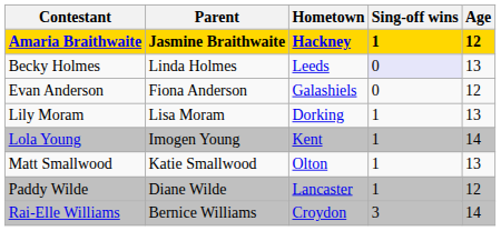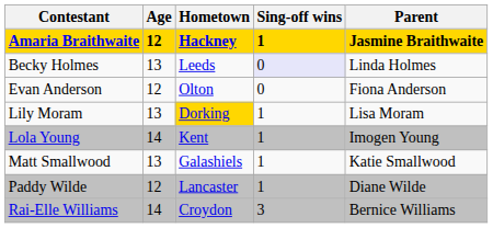columns swapped: Age <-> Parent
Evan Anderson | Hometown: Galashiels -> Olton
Lily Moram | Hometown: no background -> gold background
Matt Smallwood | Hometown: Olton -> Galashiels
